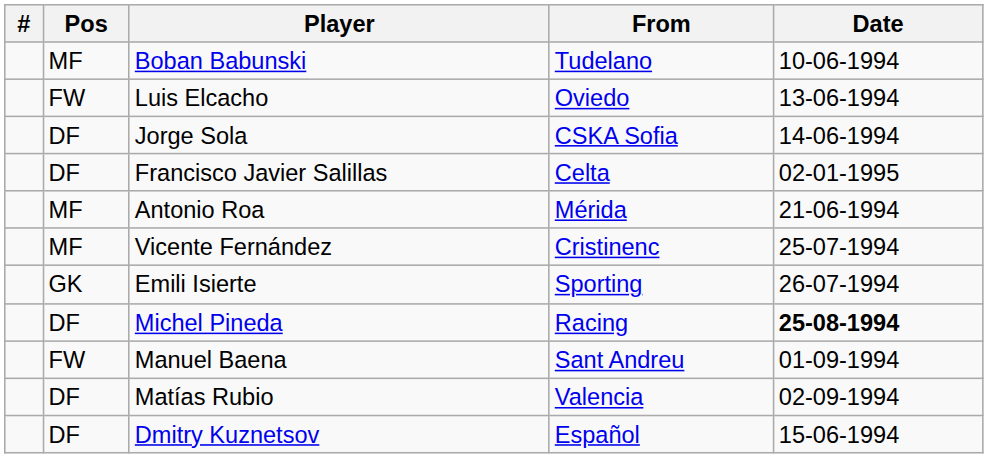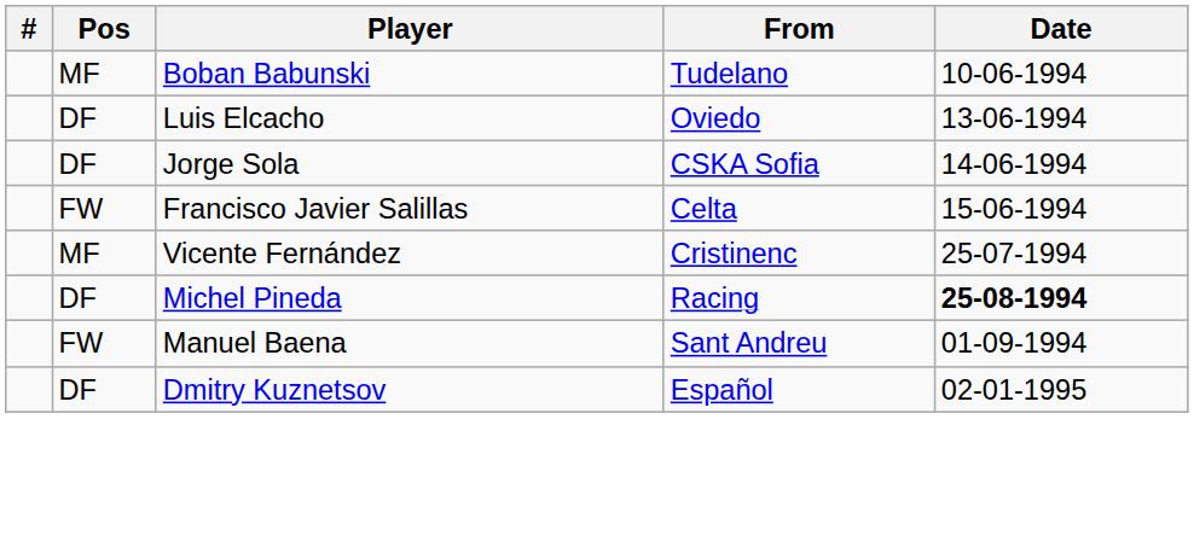Luis Elcacho | Pos: FW -> DF
Francisco Javier Salillas | Pos: DF -> FW
Francisco Javier Salillas | Date: 02-01-1995 -> 15-06-1994
- row: MF | Antonio Roa | Mérida | 21-06-1994
- row: GK | Emili Isierte | Sporting | 26-07-1994
- row: DF | Matías Rubio | Valencia | 02-09-1994
Dmitry Kuznetsov | Date: 15-06-1994 -> 02-01-1995
